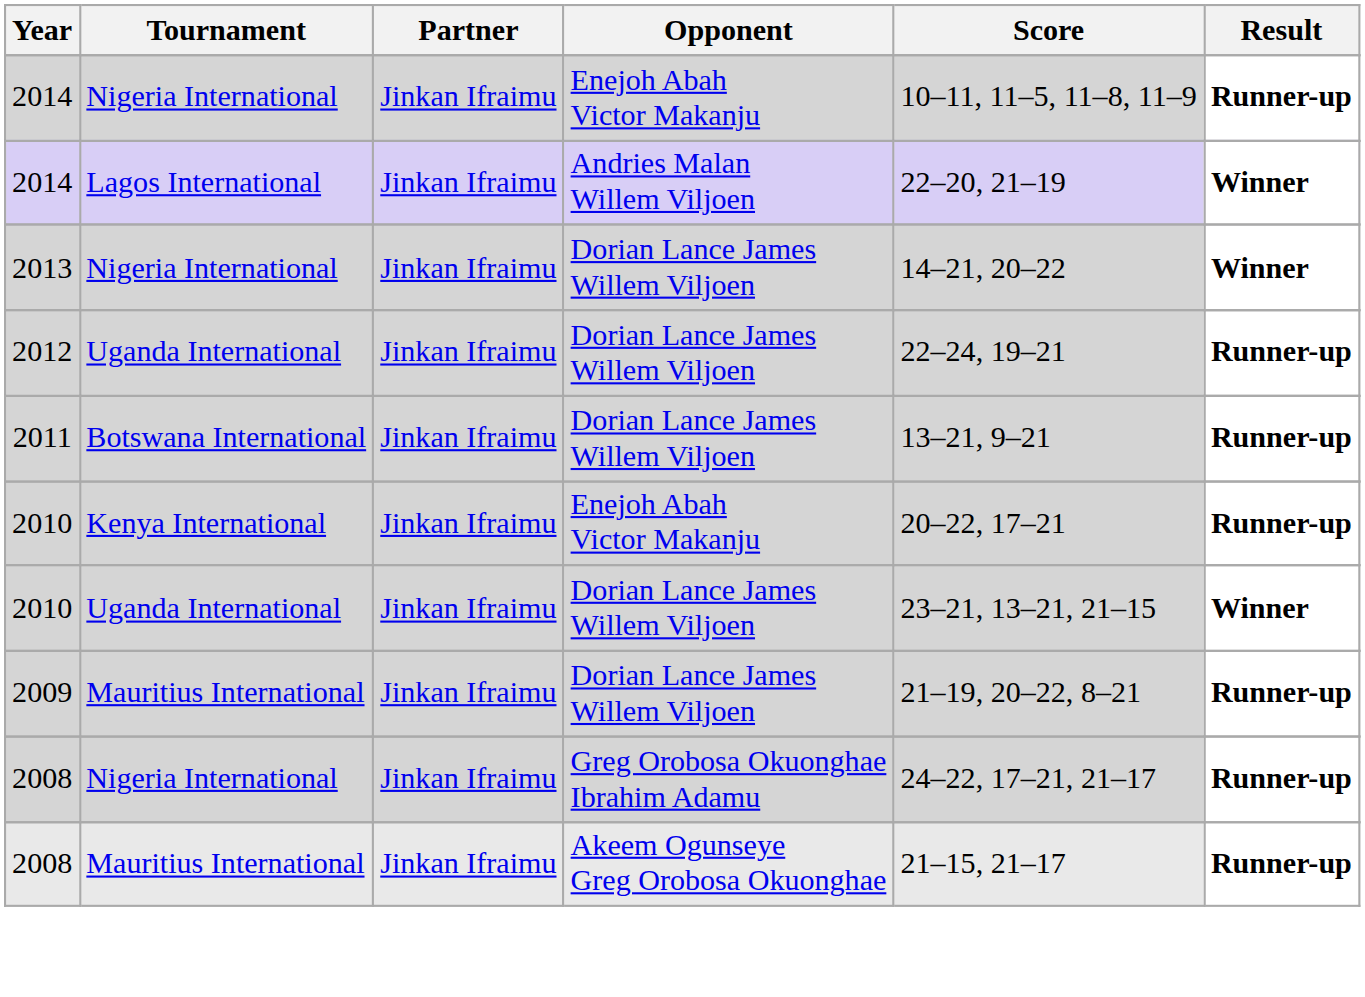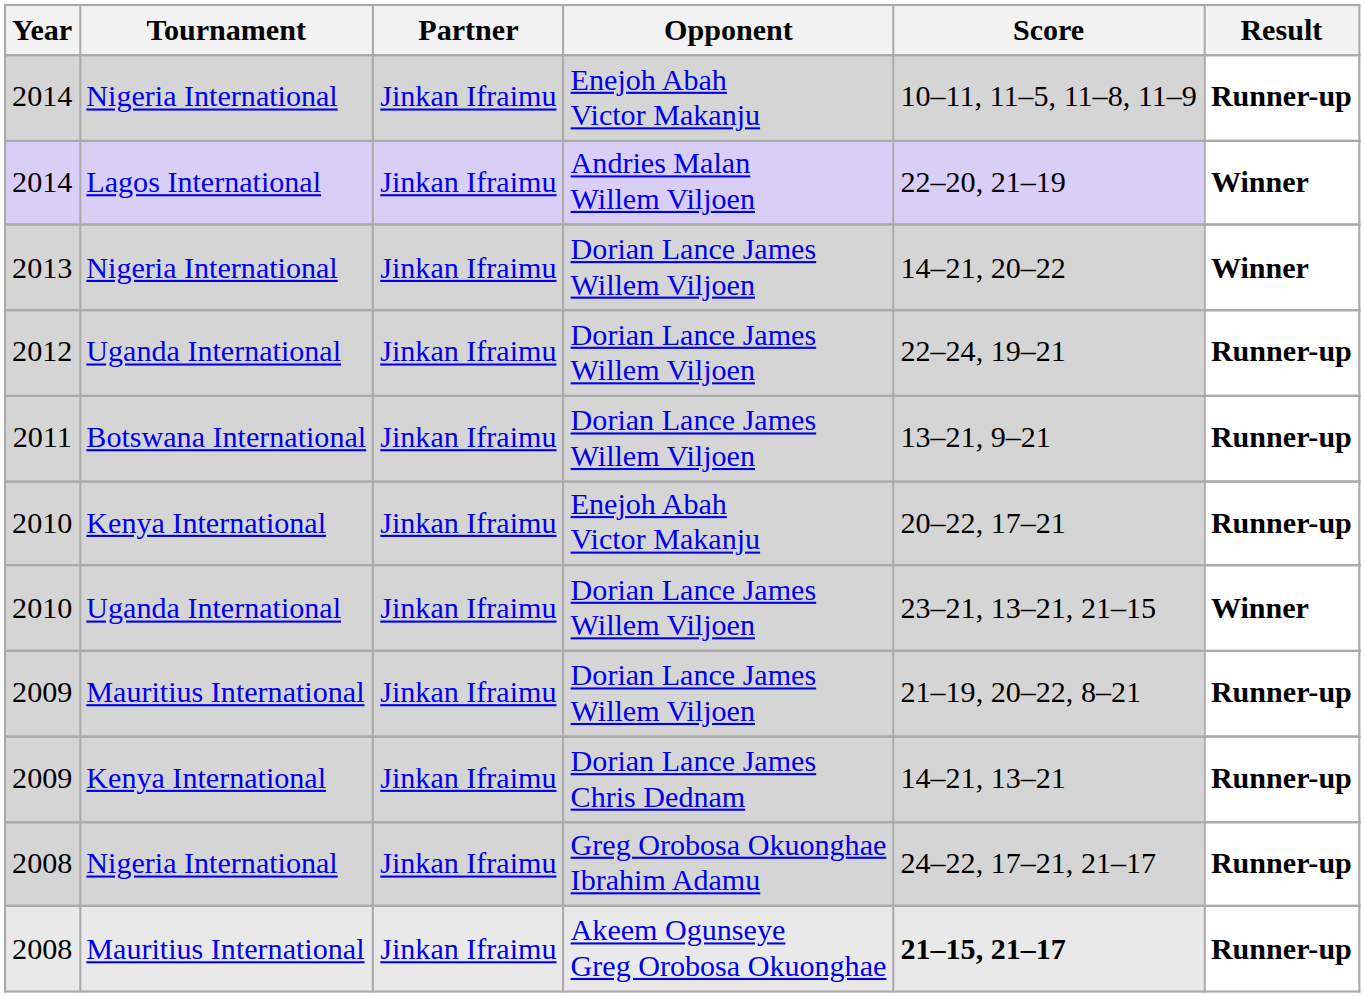+ row: 2009 | Kenya International | Jinkan Ifraimu | Dorian Lance James Chris Dednam | 14–21, 13–21 | Runner-up
2008 / Mauritius International | Score: normal -> bold
